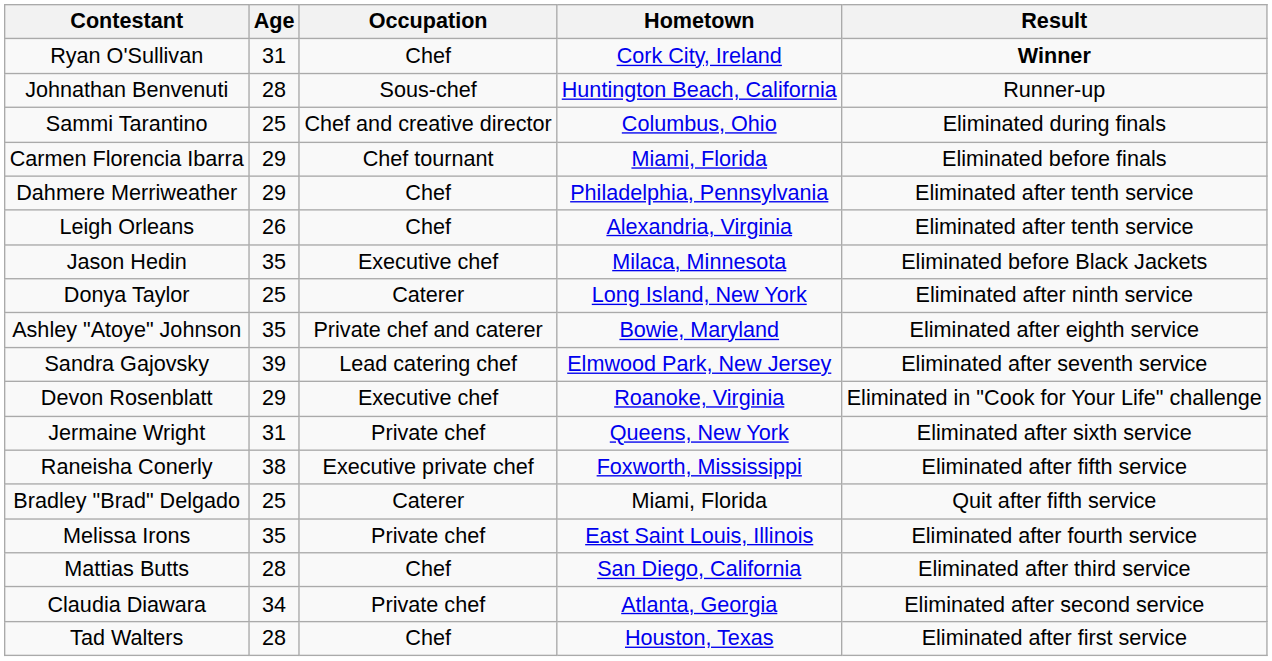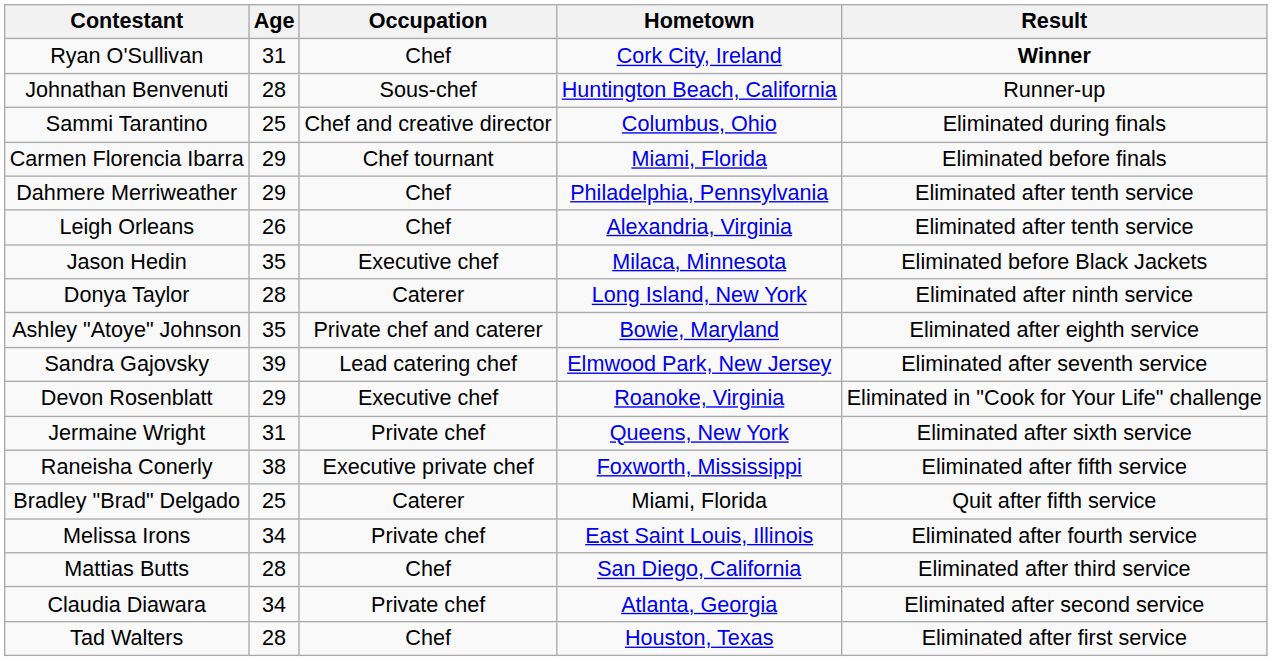Donya Taylor | Age: 25 -> 28
Melissa Irons | Age: 35 -> 34
